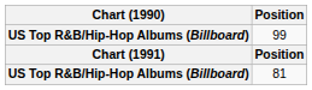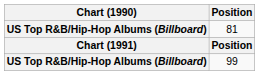rows swapped: 99 <-> 81
